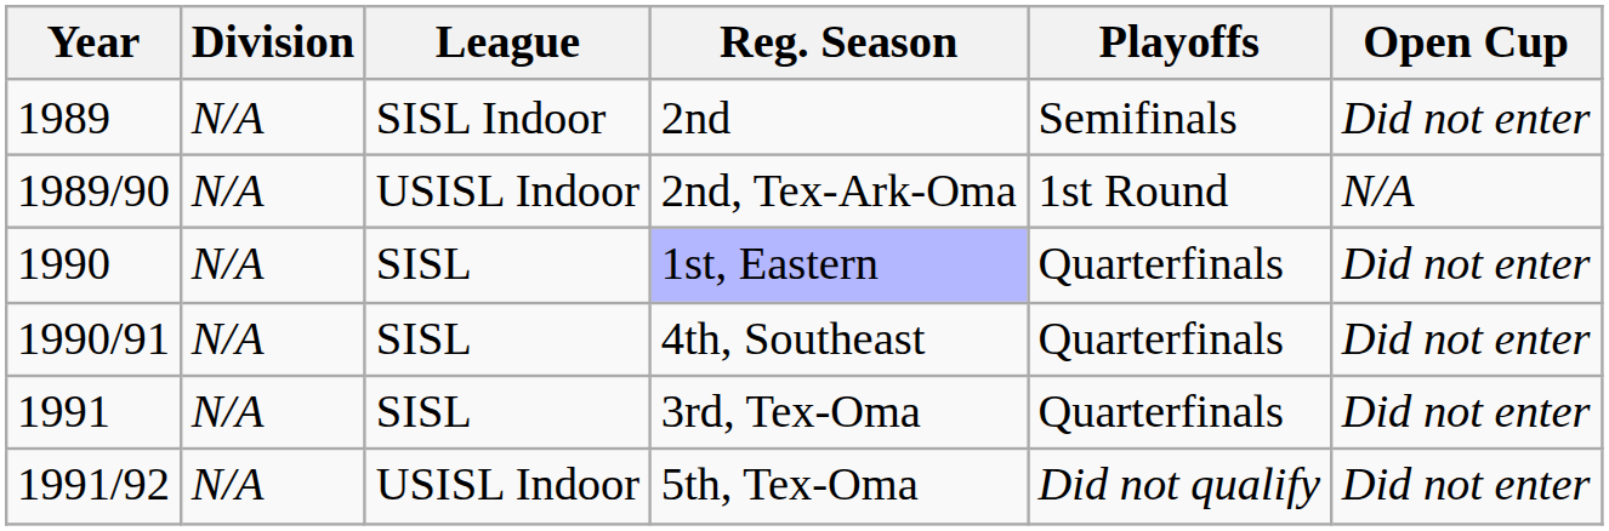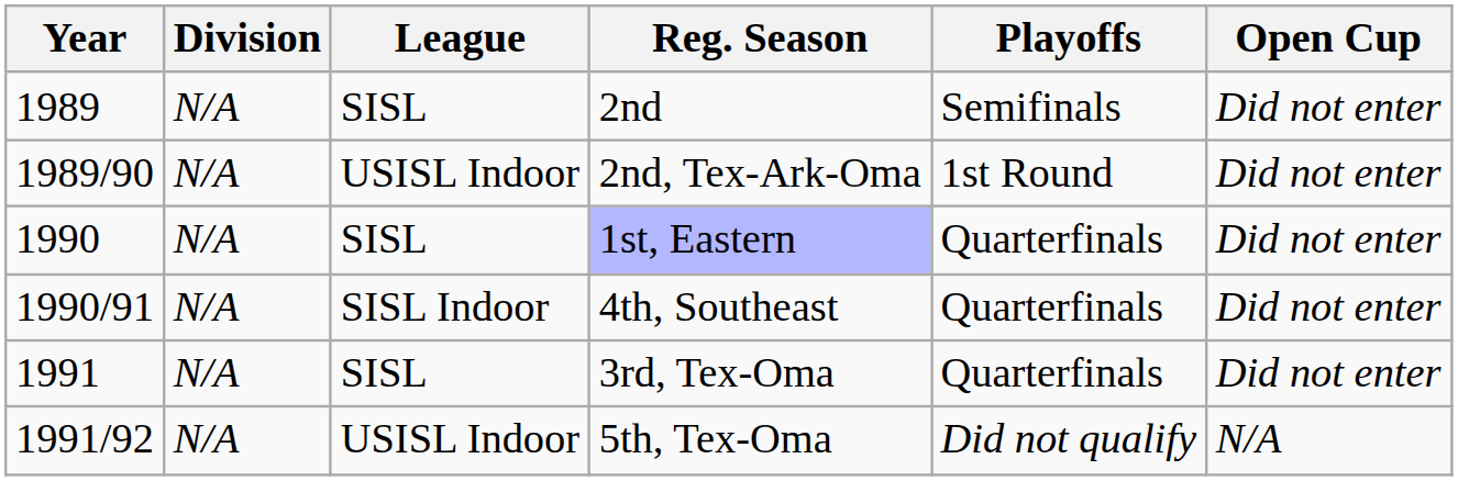2nd | League: SISL Indoor -> SISL
2nd, Tex-Ark-Oma | Open Cup: N/A -> Did not enter
4th, Southeast | League: SISL -> SISL Indoor
5th, Tex-Oma | Open Cup: Did not enter -> N/A
